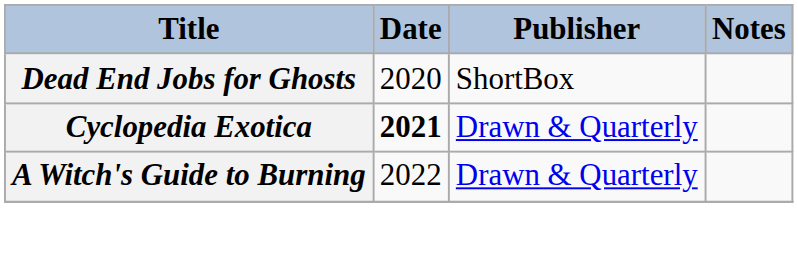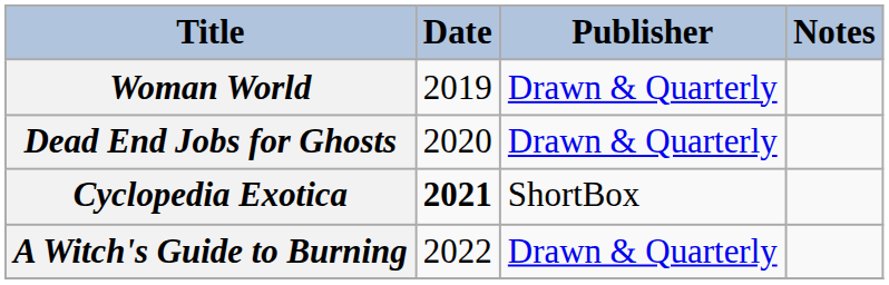+ row: Woman World | 2019 | Drawn & Quarterly
Dead End Jobs for Ghosts | Publisher: ShortBox -> Drawn & Quarterly
Cyclopedia Exotica | Publisher: Drawn & Quarterly -> ShortBox
